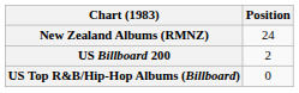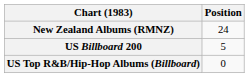US Billboard 200 | Position: 2 -> 5
